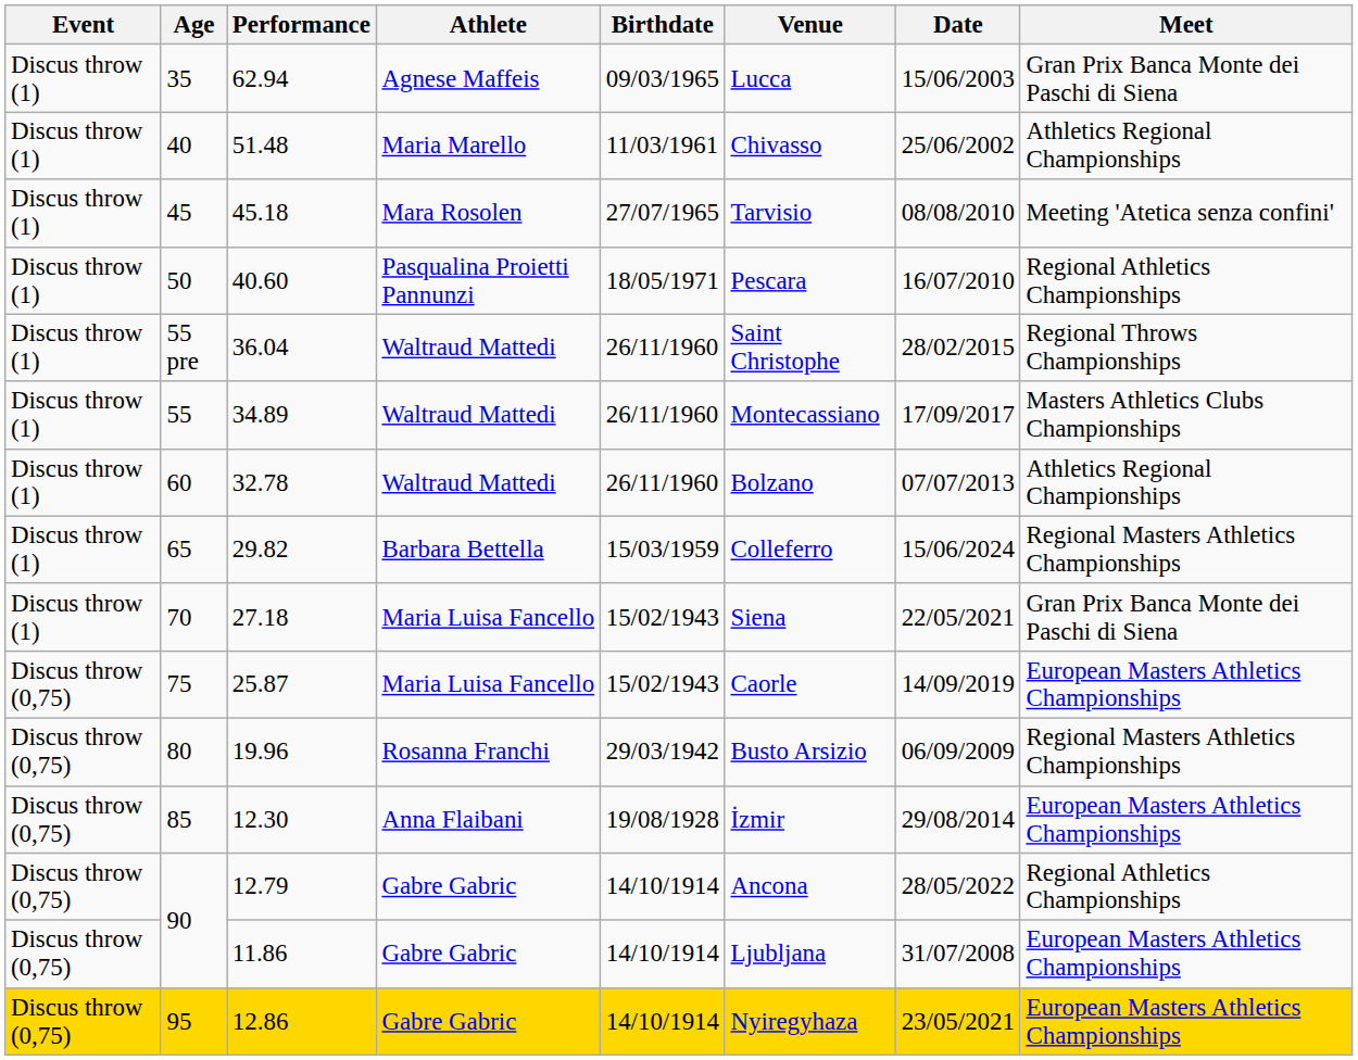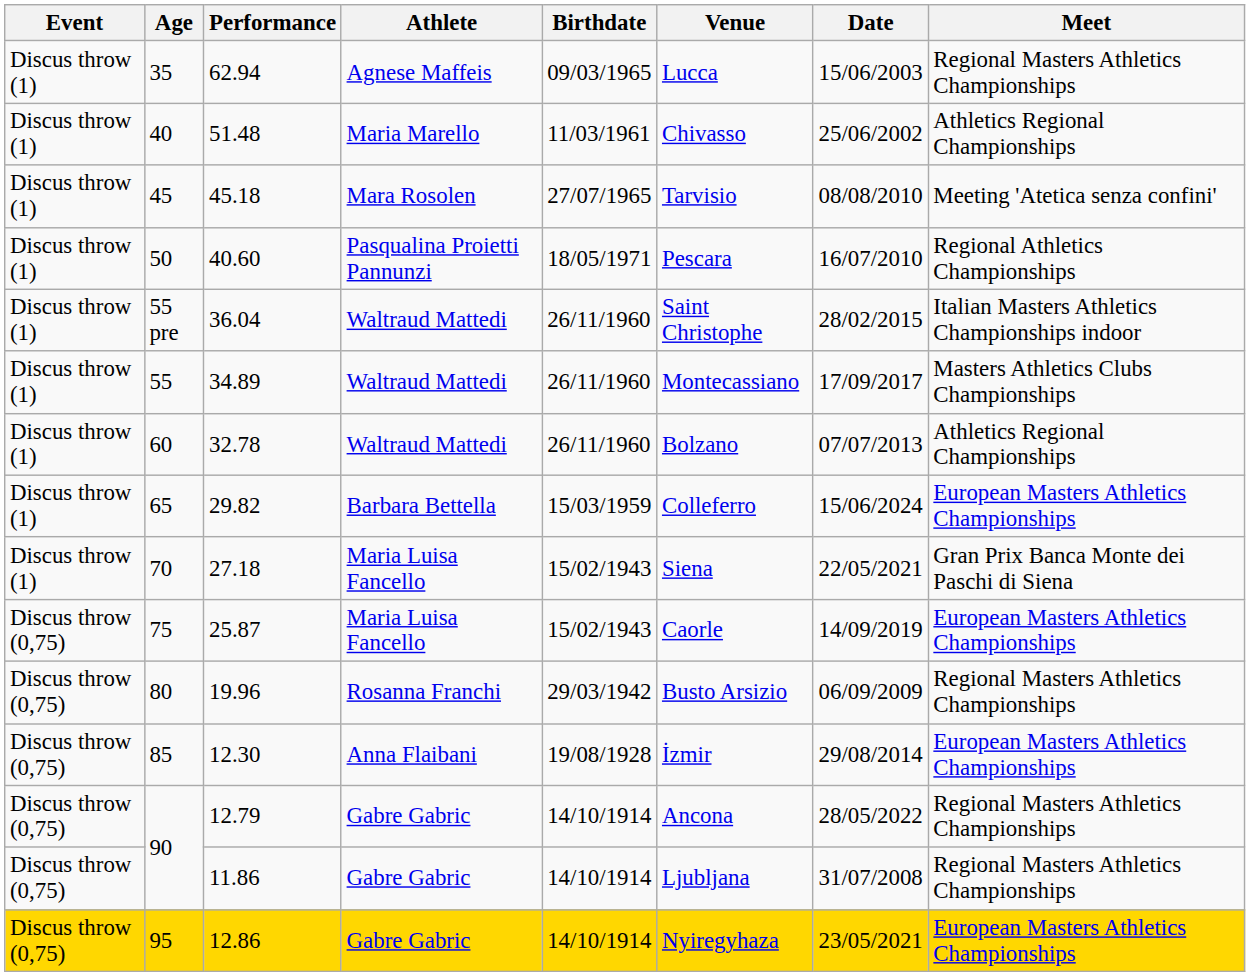62.94 | Meet: Gran Prix Banca Monte dei Paschi di Siena -> Regional Masters Athletics Championships
36.04 | Meet: Regional Throws Championships -> Italian Masters Athletics Championships indoor
29.82 | Meet: Regional Masters Athletics Championships -> European Masters Athletics Championships
12.79 | Meet: Regional Athletics Championships -> Regional Masters Athletics Championships
11.86 | Meet: European Masters Athletics Championships -> Regional Masters Athletics Championships
